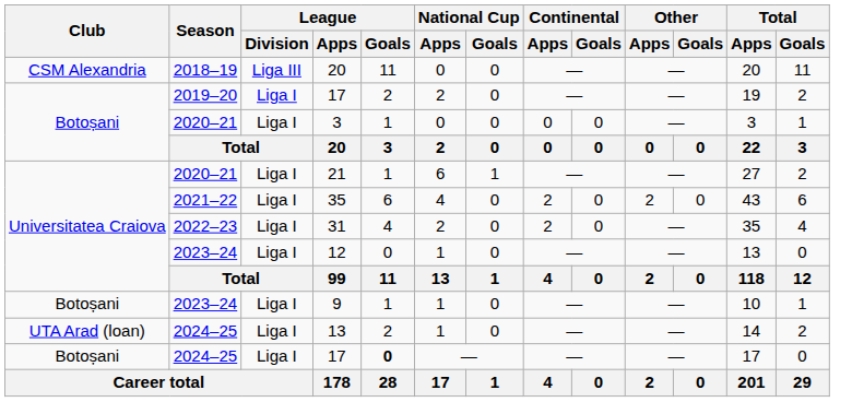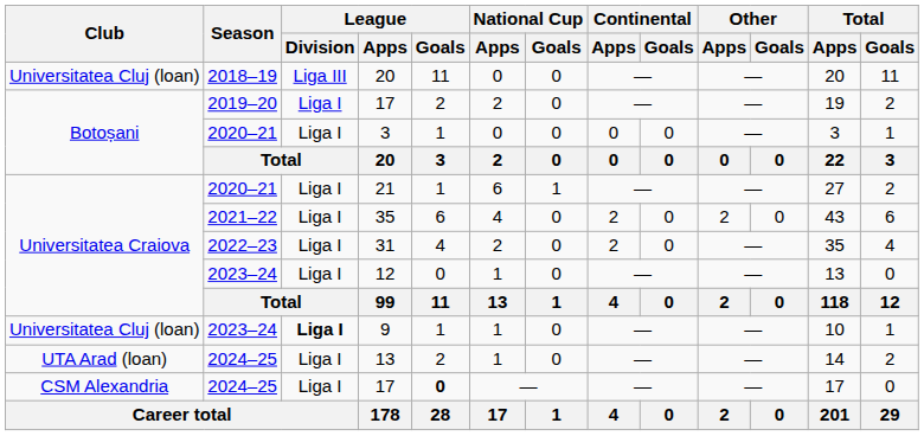2018–19 / 20 | Club: CSM Alexandria -> Universitatea Cluj (loan)
9 | Club: Botoșani -> Universitatea Cluj (loan)
9 | League / Division: normal -> bold
2024–25 / 17 | Club: Botoșani -> CSM Alexandria
